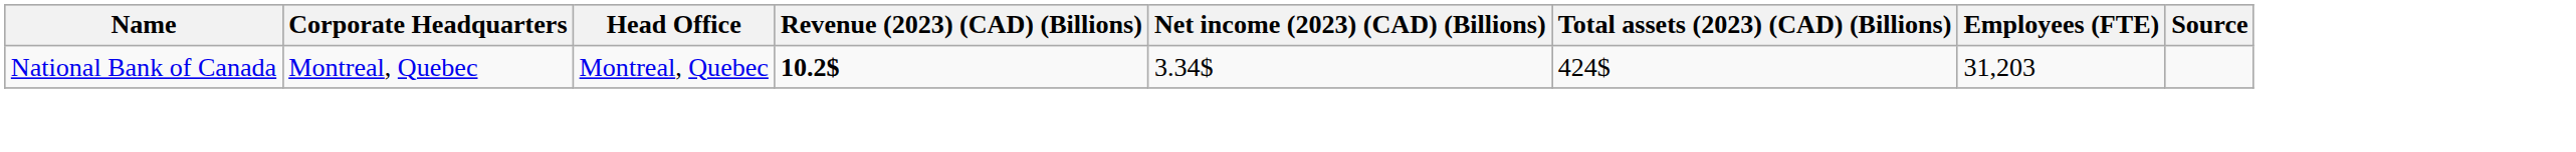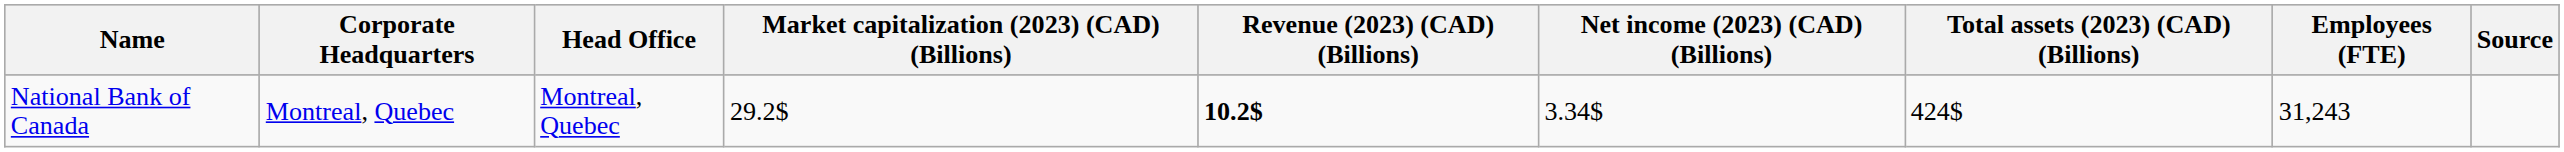+ column: Market capitalization (2023) (CAD) (Billions) | 29.2$
National Bank of Canada | Employees (FTE): 31,203 -> 31,243
